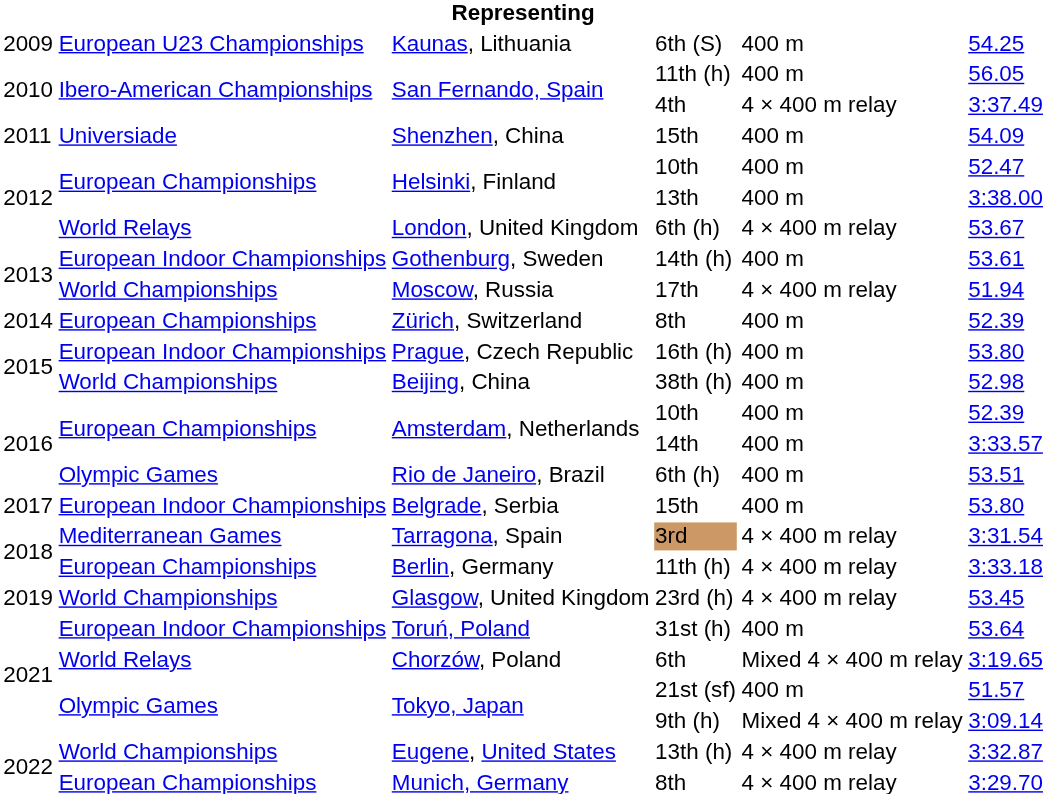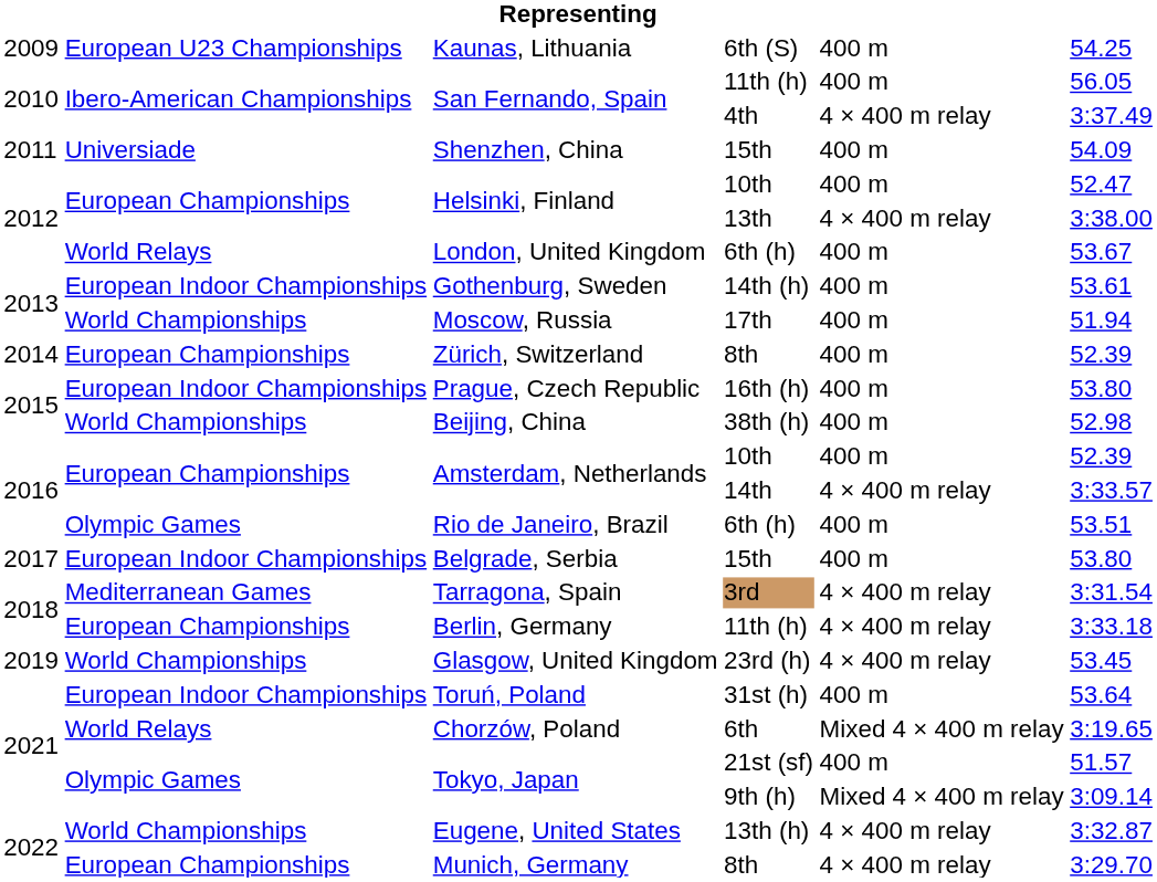Helsinki, Finland / 13th | column 5: 400 m -> 4 × 400 m relay
London, United Kingdom | column 5: 4 × 400 m relay -> 400 m
Moscow, Russia | column 5: 4 × 400 m relay -> 400 m
Amsterdam, Netherlands / 14th | column 5: 400 m -> 4 × 400 m relay
